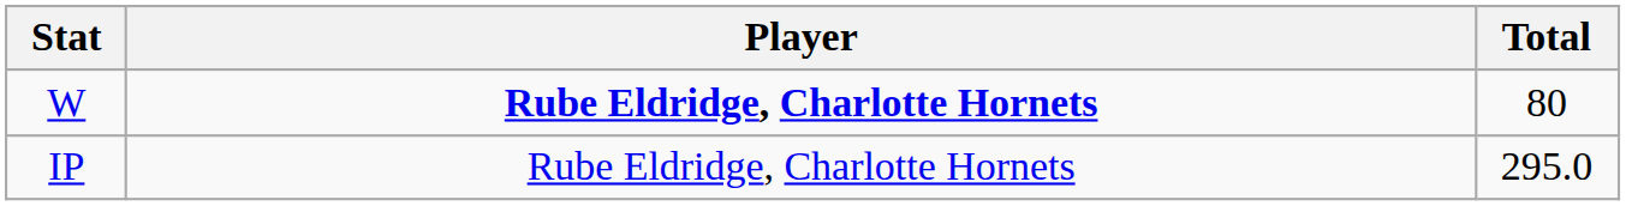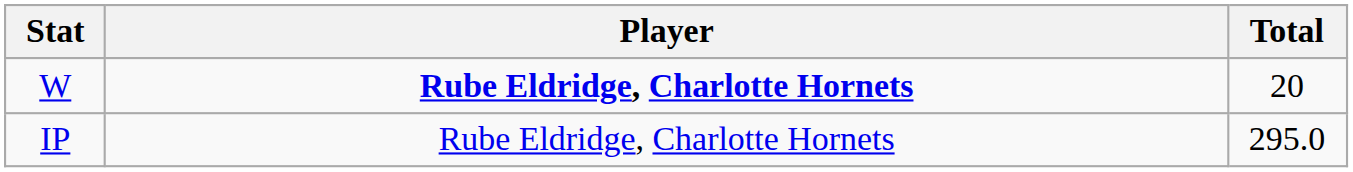W | Total: 80 -> 20
